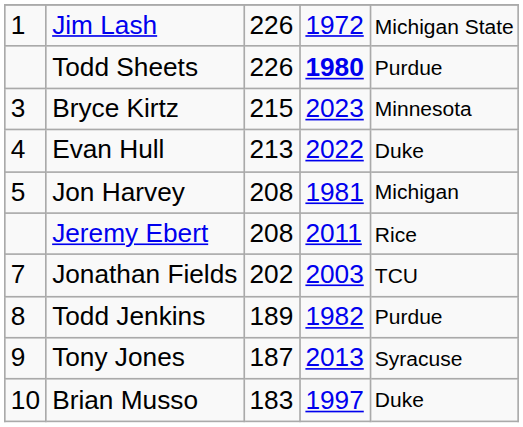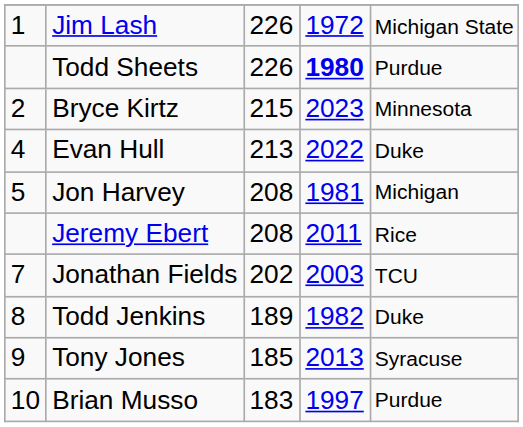Bryce Kirtz | column 1: 3 -> 2
Todd Jenkins | column 5: Purdue -> Duke
Tony Jones | column 3: 187 -> 185
Brian Musso | column 5: Duke -> Purdue
